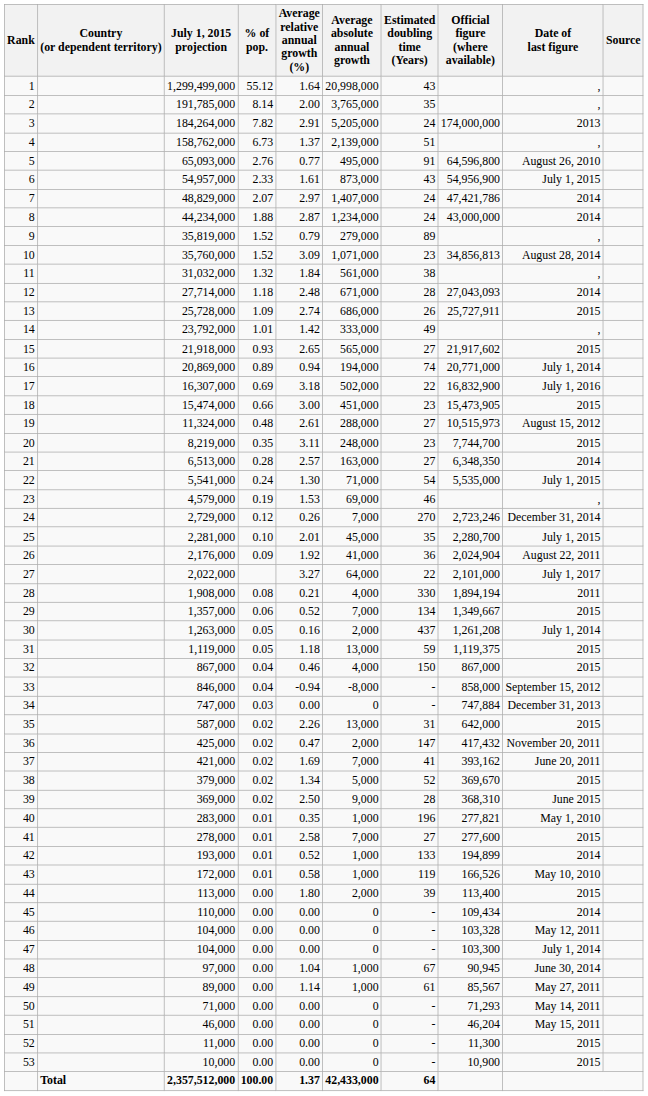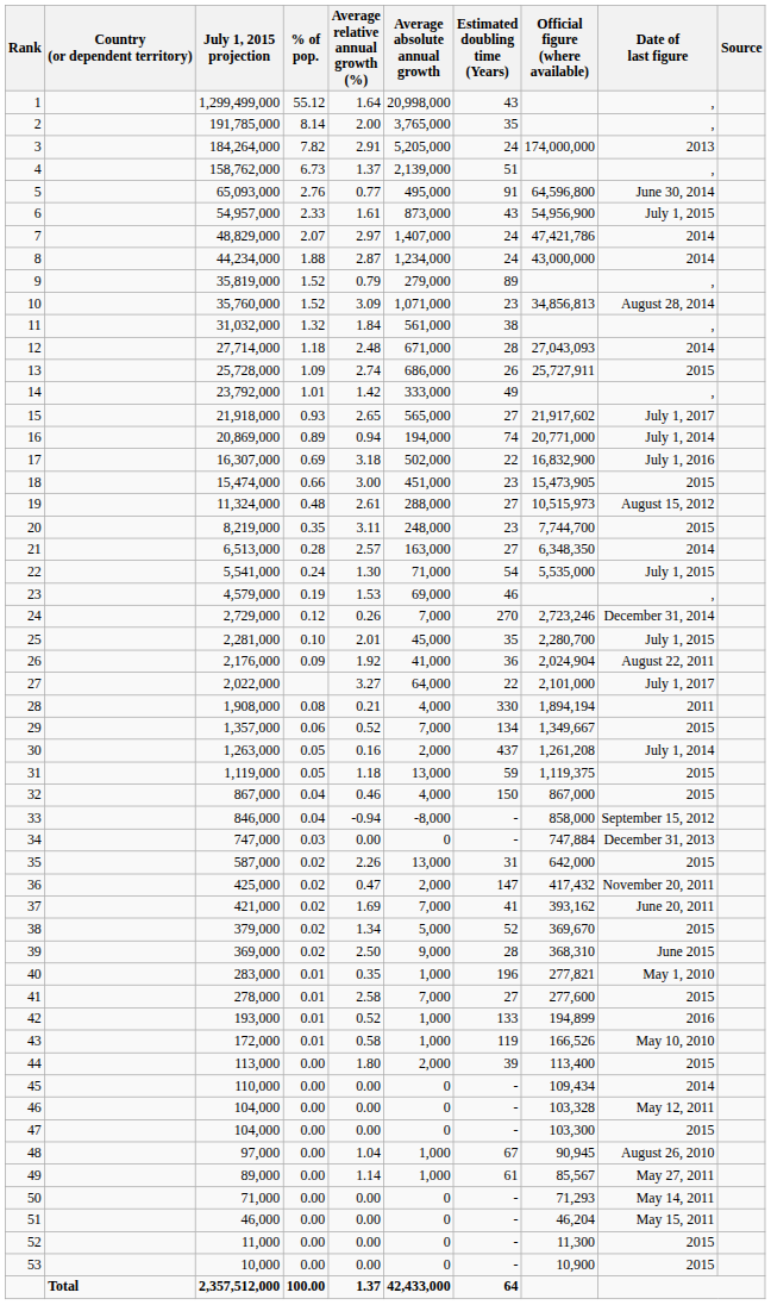5 | Date of last figure: August 26, 2010 -> June 30, 2014
15 | Date of last figure: 2015 -> July 1, 2017
42 | Date of last figure: 2014 -> 2016
47 | Date of last figure: July 1, 2014 -> 2015
48 | Date of last figure: June 30, 2014 -> August 26, 2010
